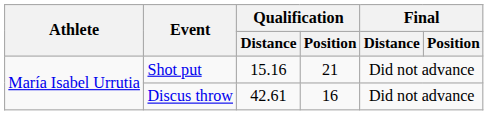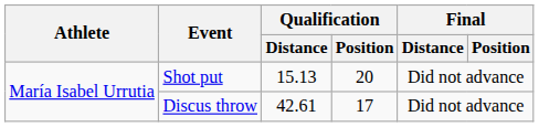Shot put | Qualification / Distance: 15.16 -> 15.13
Shot put | Qualification / Position: 21 -> 20
Discus throw | Qualification / Position: 16 -> 17
